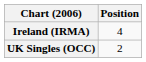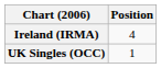UK Singles (OCC) | Position: 2 -> 1
